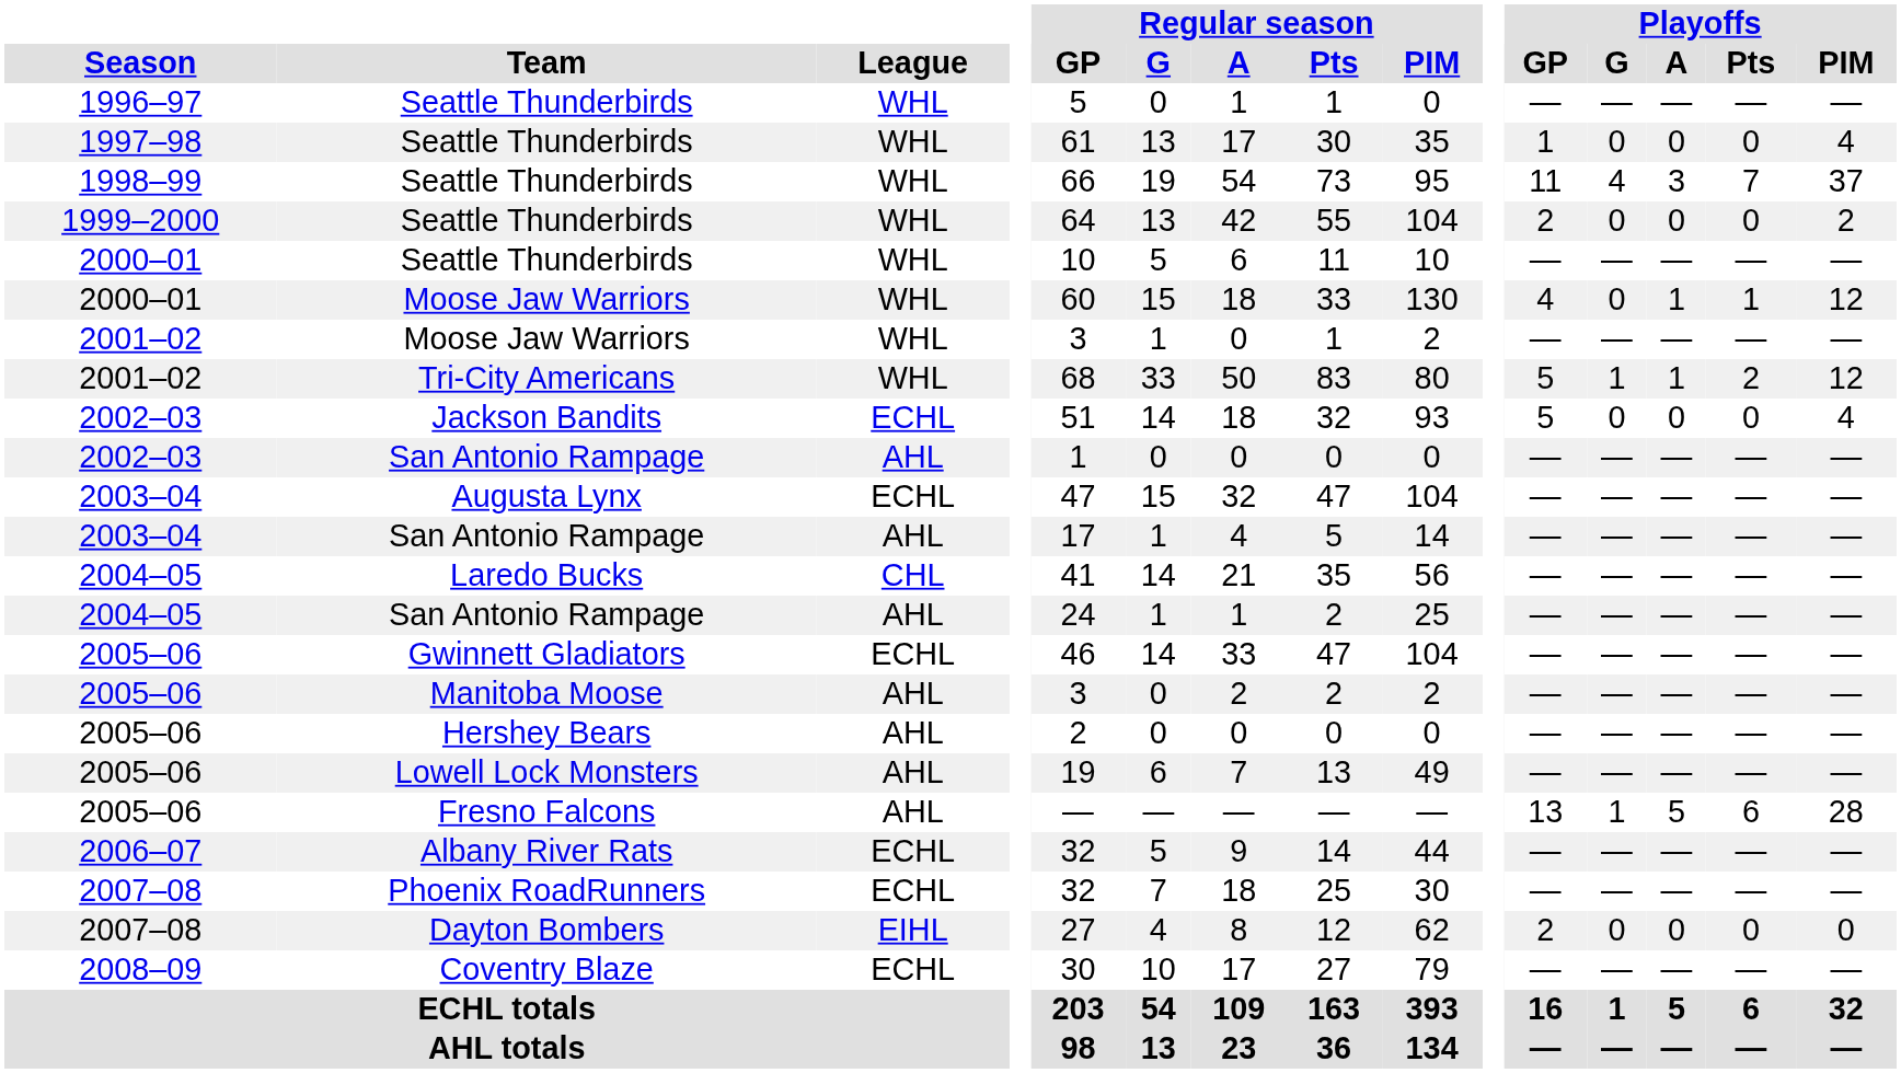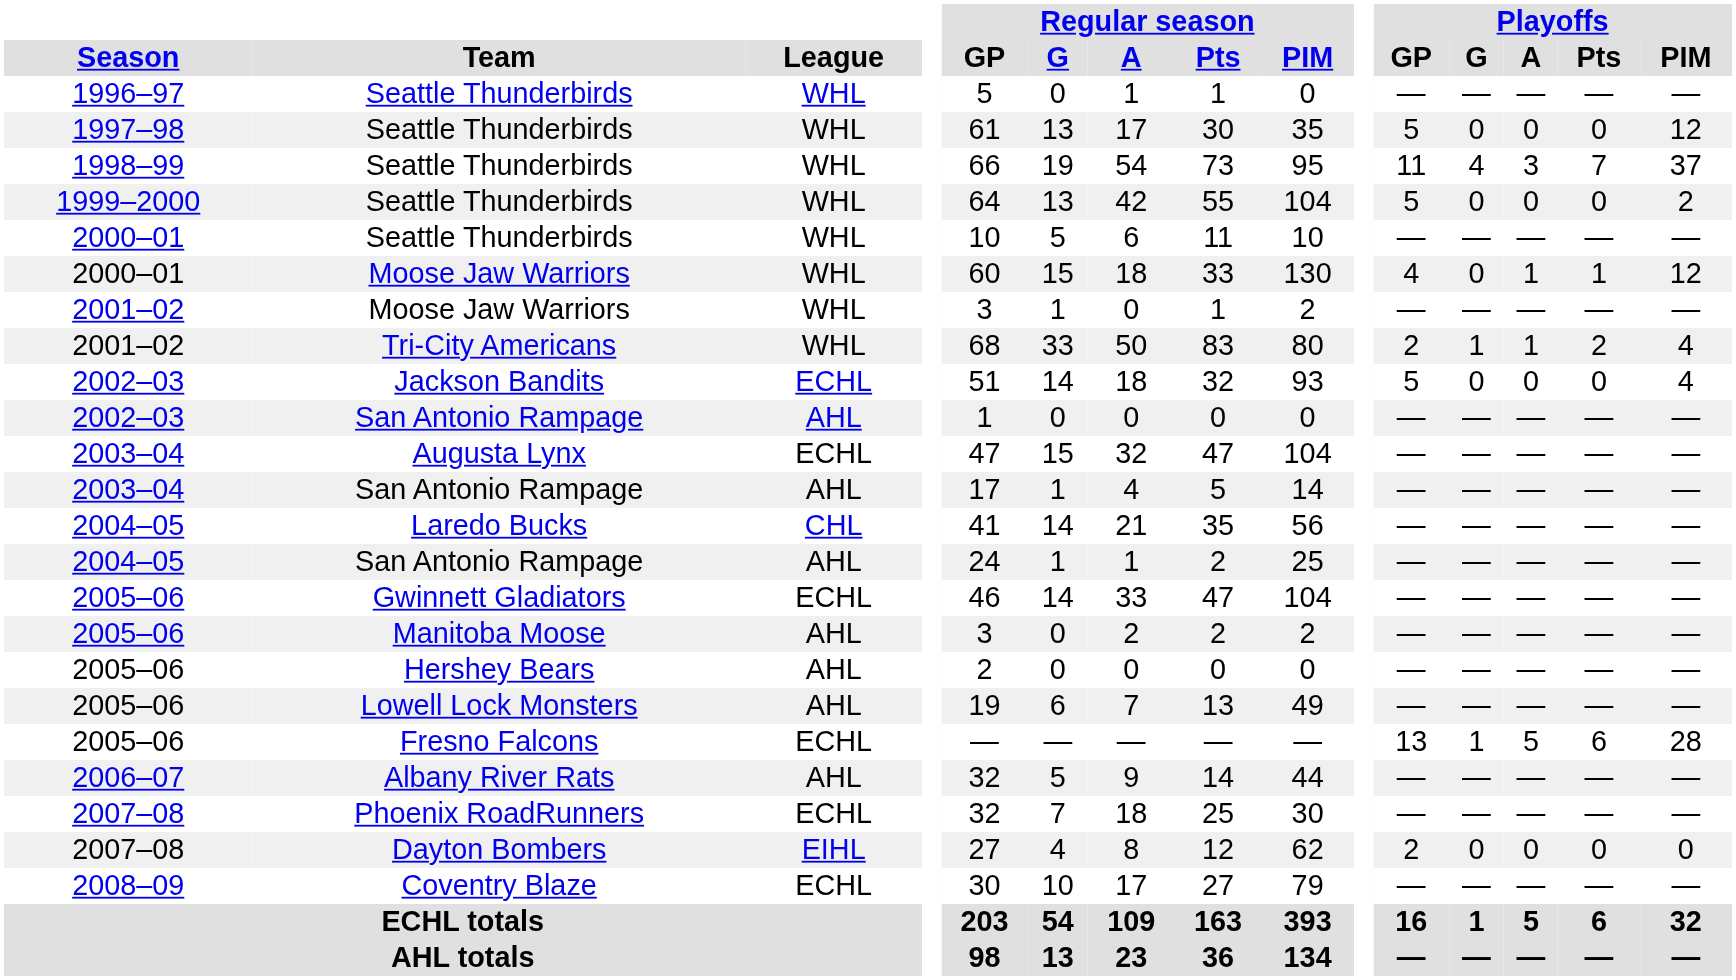1997–98 / Seattle Thunderbirds | Playoffs / GP: 1 -> 5
1997–98 / Seattle Thunderbirds | Playoffs / PIM: 4 -> 12
1999–2000 / Seattle Thunderbirds | Playoffs / GP: 2 -> 5
Tri-City Americans | Playoffs / GP: 5 -> 2
Tri-City Americans | Playoffs / PIM: 12 -> 4
Fresno Falcons | League: AHL -> ECHL
Albany River Rats | League: ECHL -> AHL
